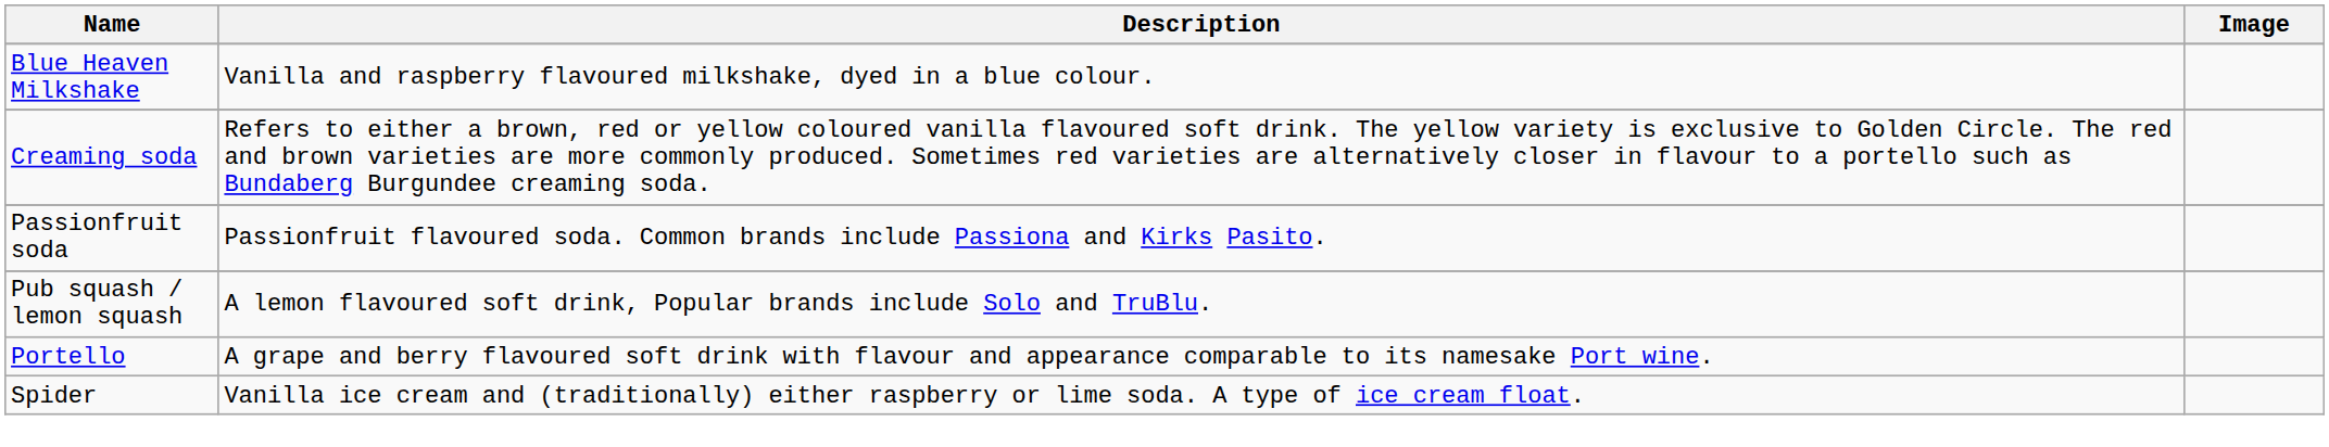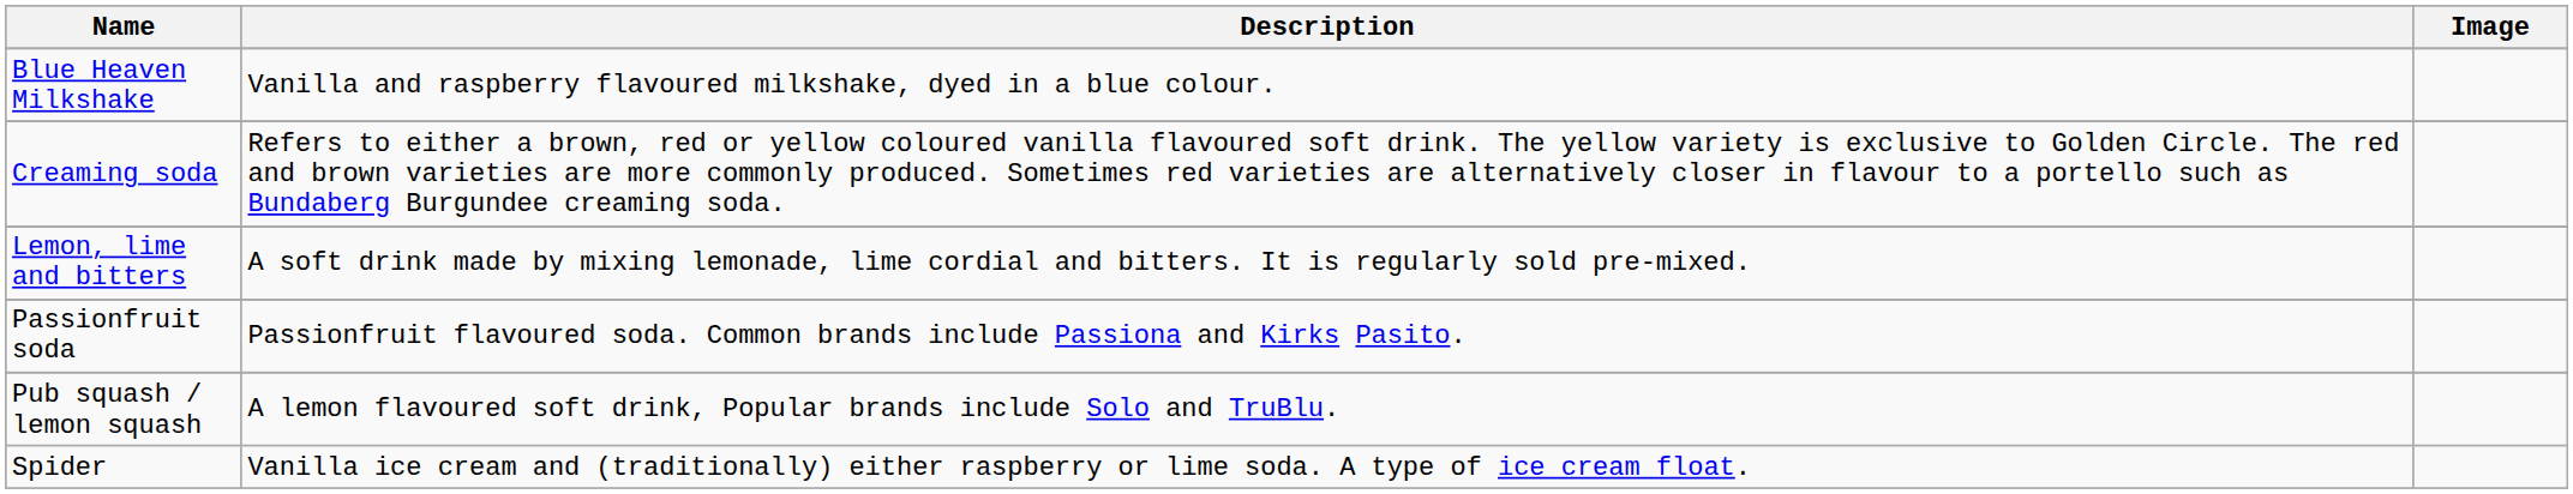+ row: Lemon, lime and bitters | A soft drink made by mixing lemonade, lime cordial and bitters. It is regularly sold pre-mixed.
- row: Portello | A grape and berry flavoured soft drink with flavour and appearance comparable to its namesake Port wine.
